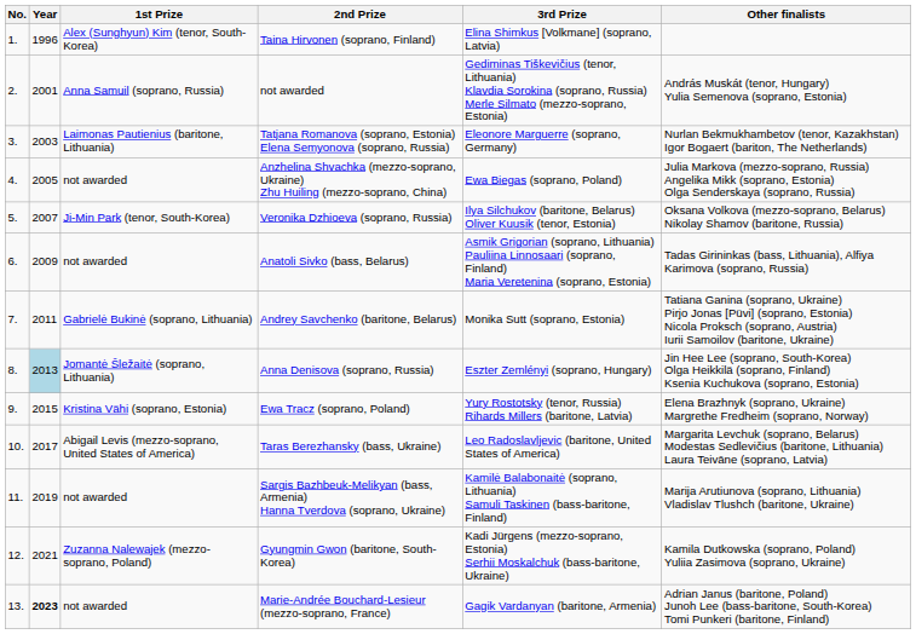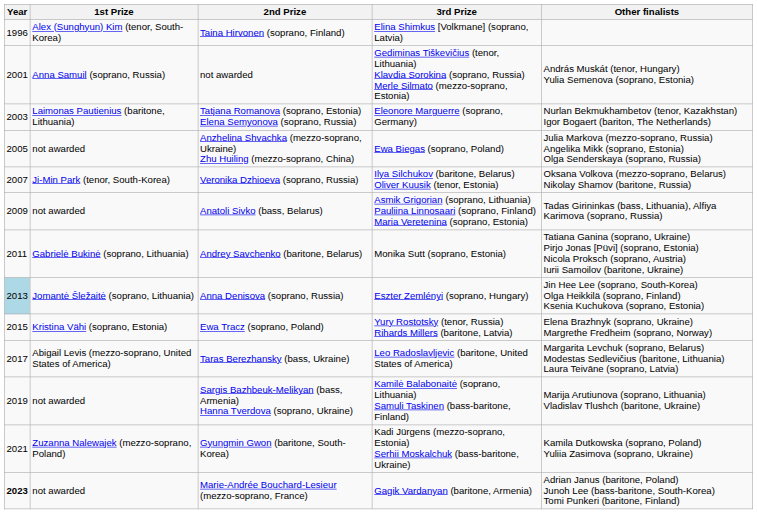- column: No. | 1. | 2. | 3. | 4. | 5. | 6. | 7. | 8. | 9. | 10. | 11. | 12. | 13.
